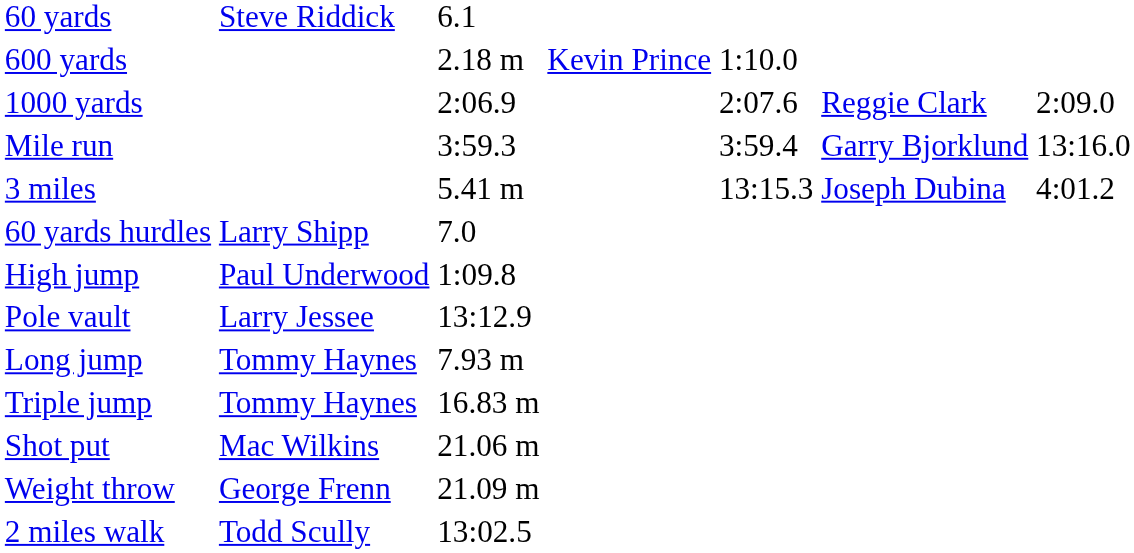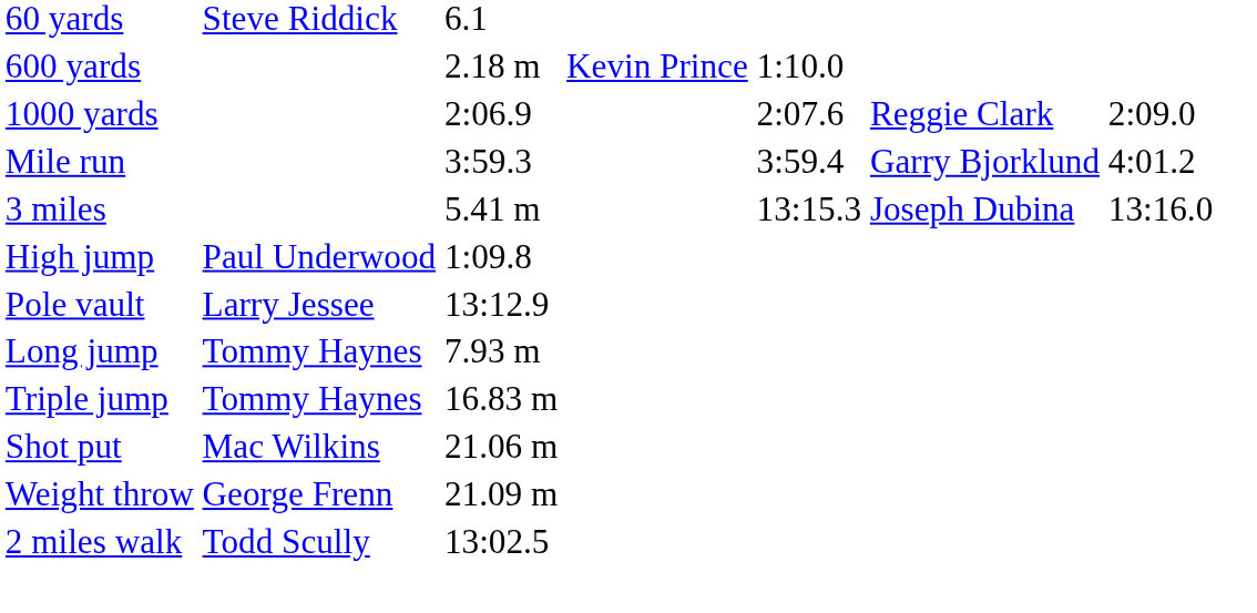Mile run | column 7: 13:16.0 -> 4:01.2
3 miles | column 7: 4:01.2 -> 13:16.0
- row: 60 yards hurdles | Larry Shipp | 7.0
